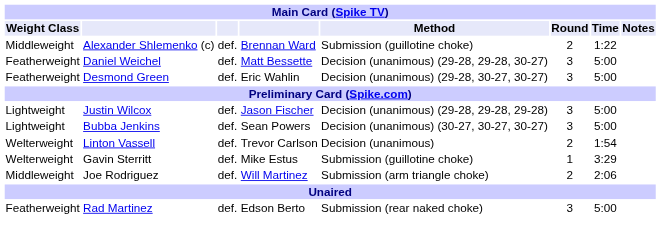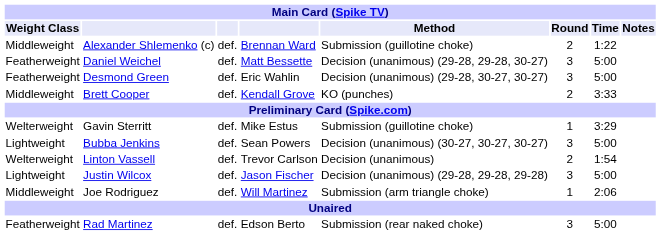+ row: Middleweight | Brett Cooper | def. | Kendall Grove | KO (punches) | 2 | 3:33
rows swapped: Justin Wilcox <-> Gavin Sterritt
Joe Rodriguez | Round: 2 -> 1
